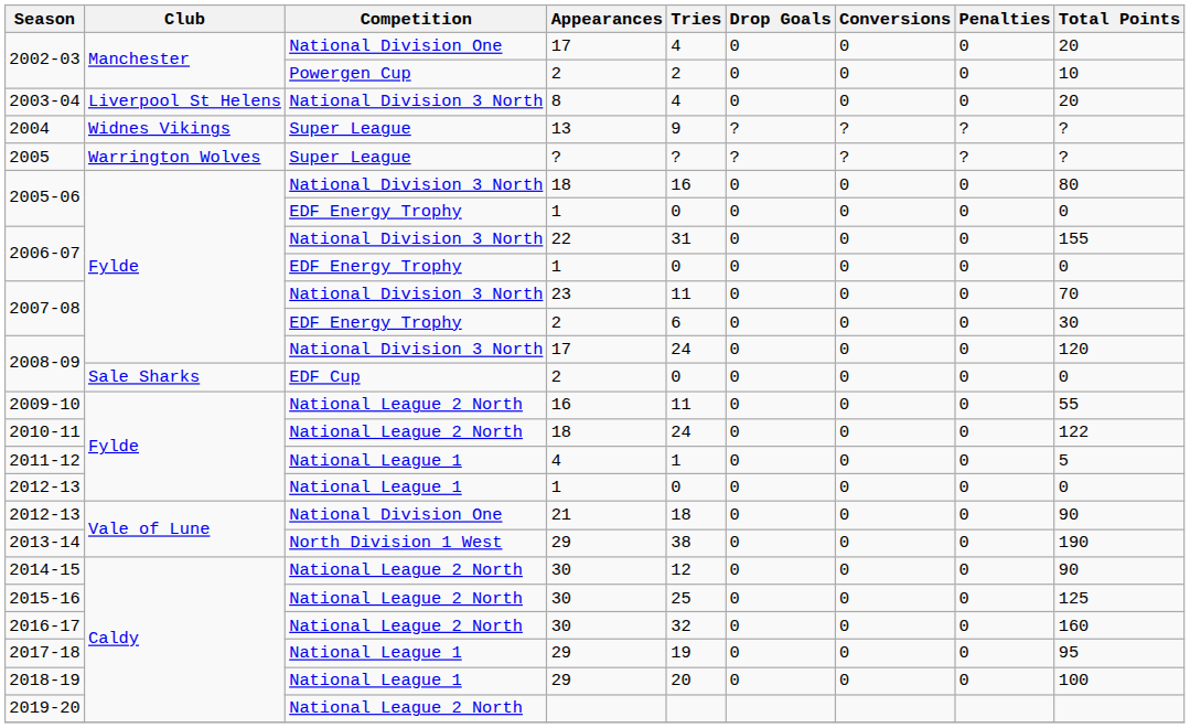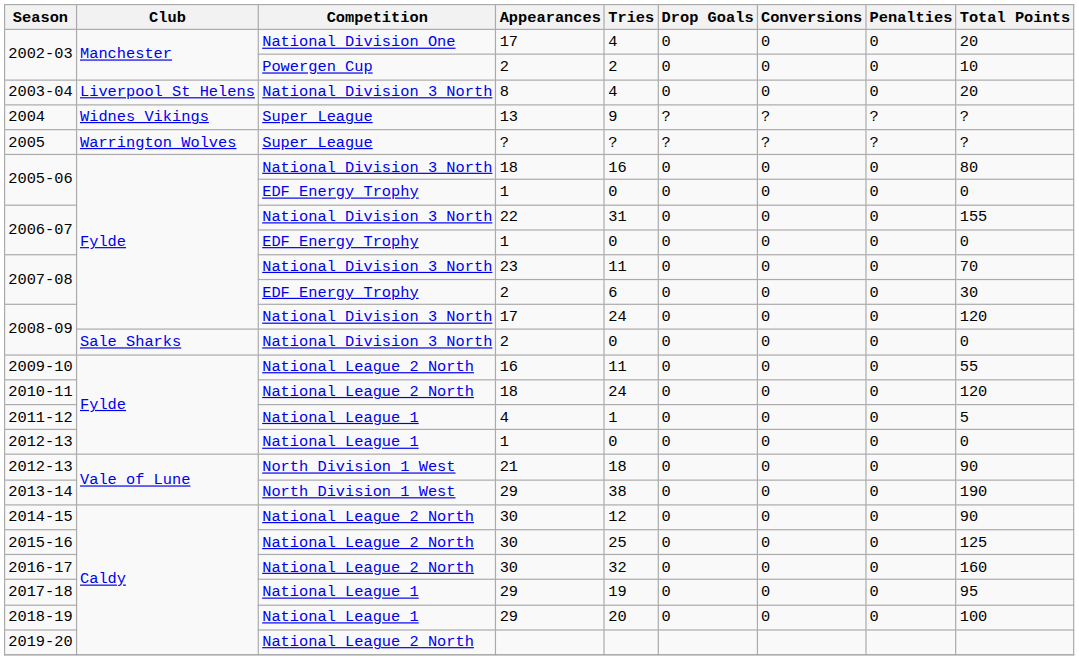2008-09 / 2 | Competition: EDF Cup -> National Division 3 North
2010-11 | Total Points: 122 -> 120
2012-13 / 21 | Competition: National Division One -> North Division 1 West
